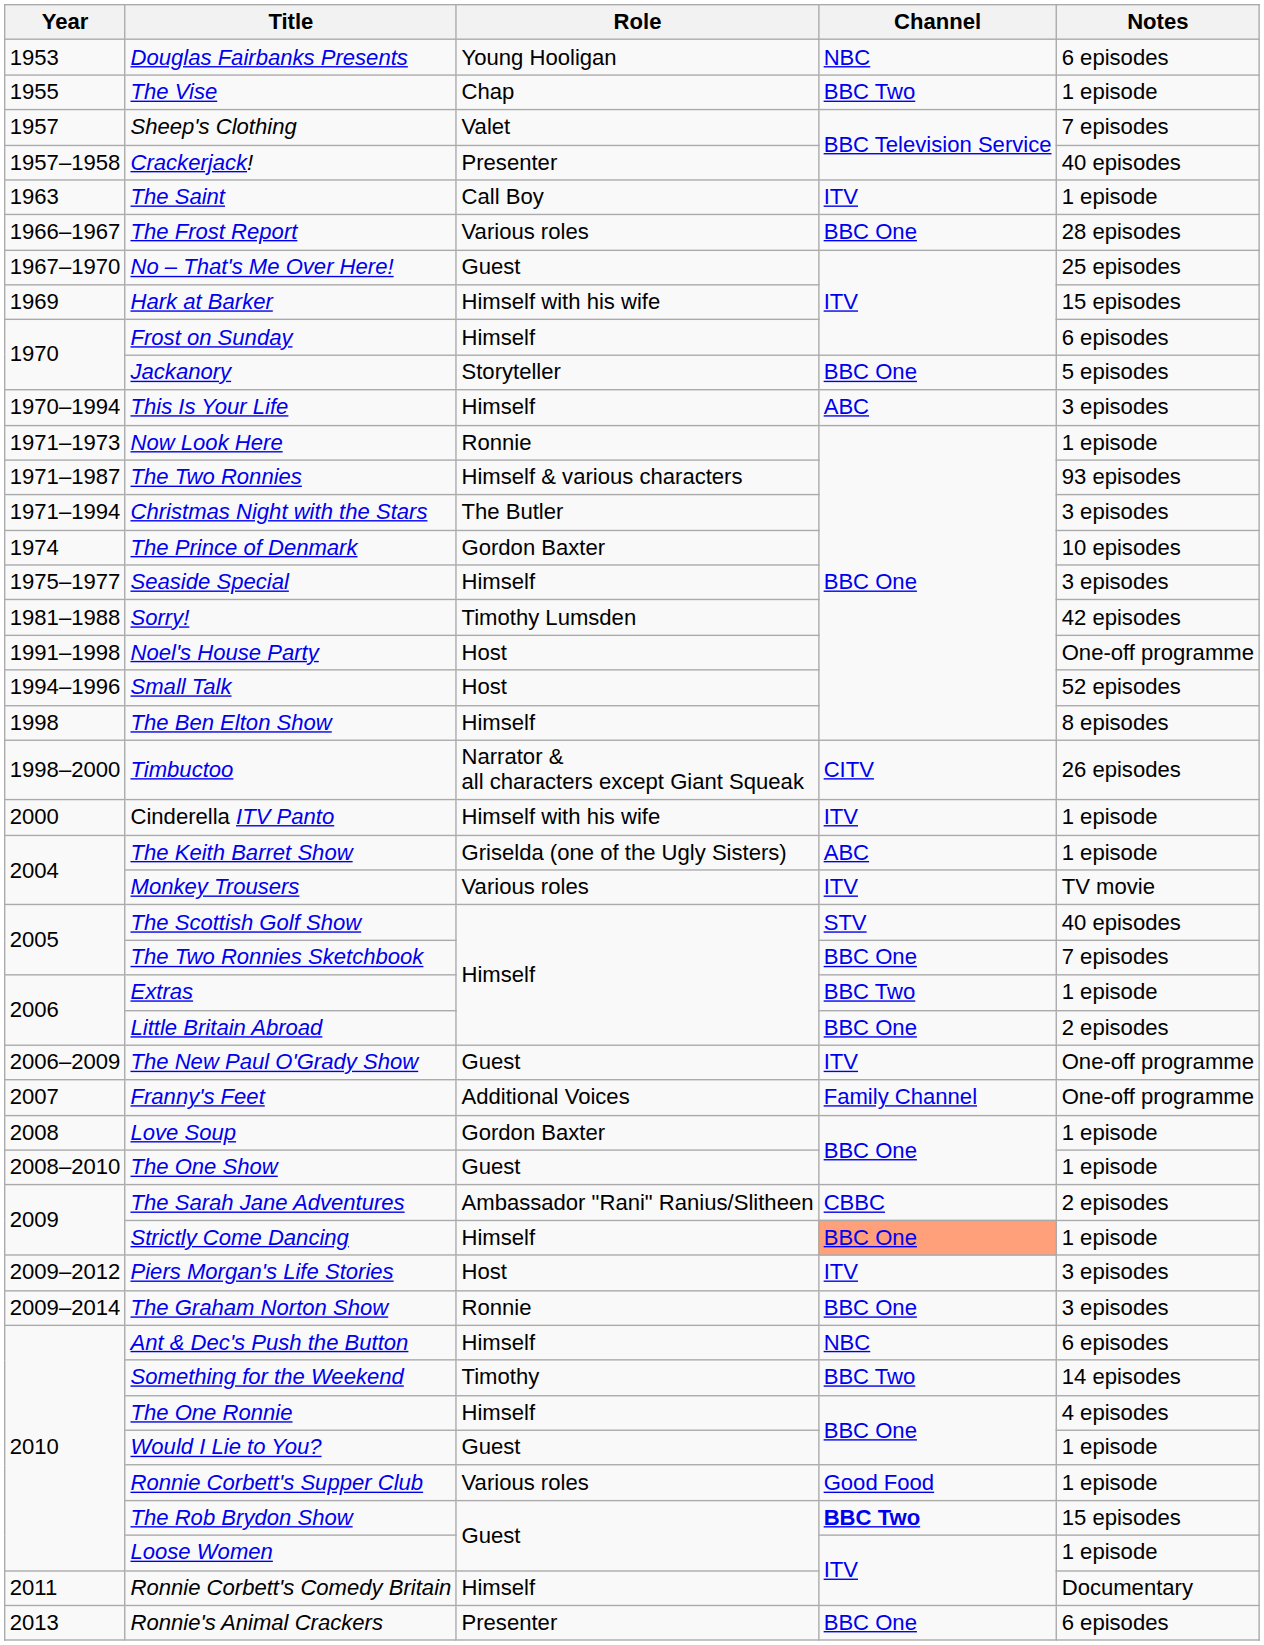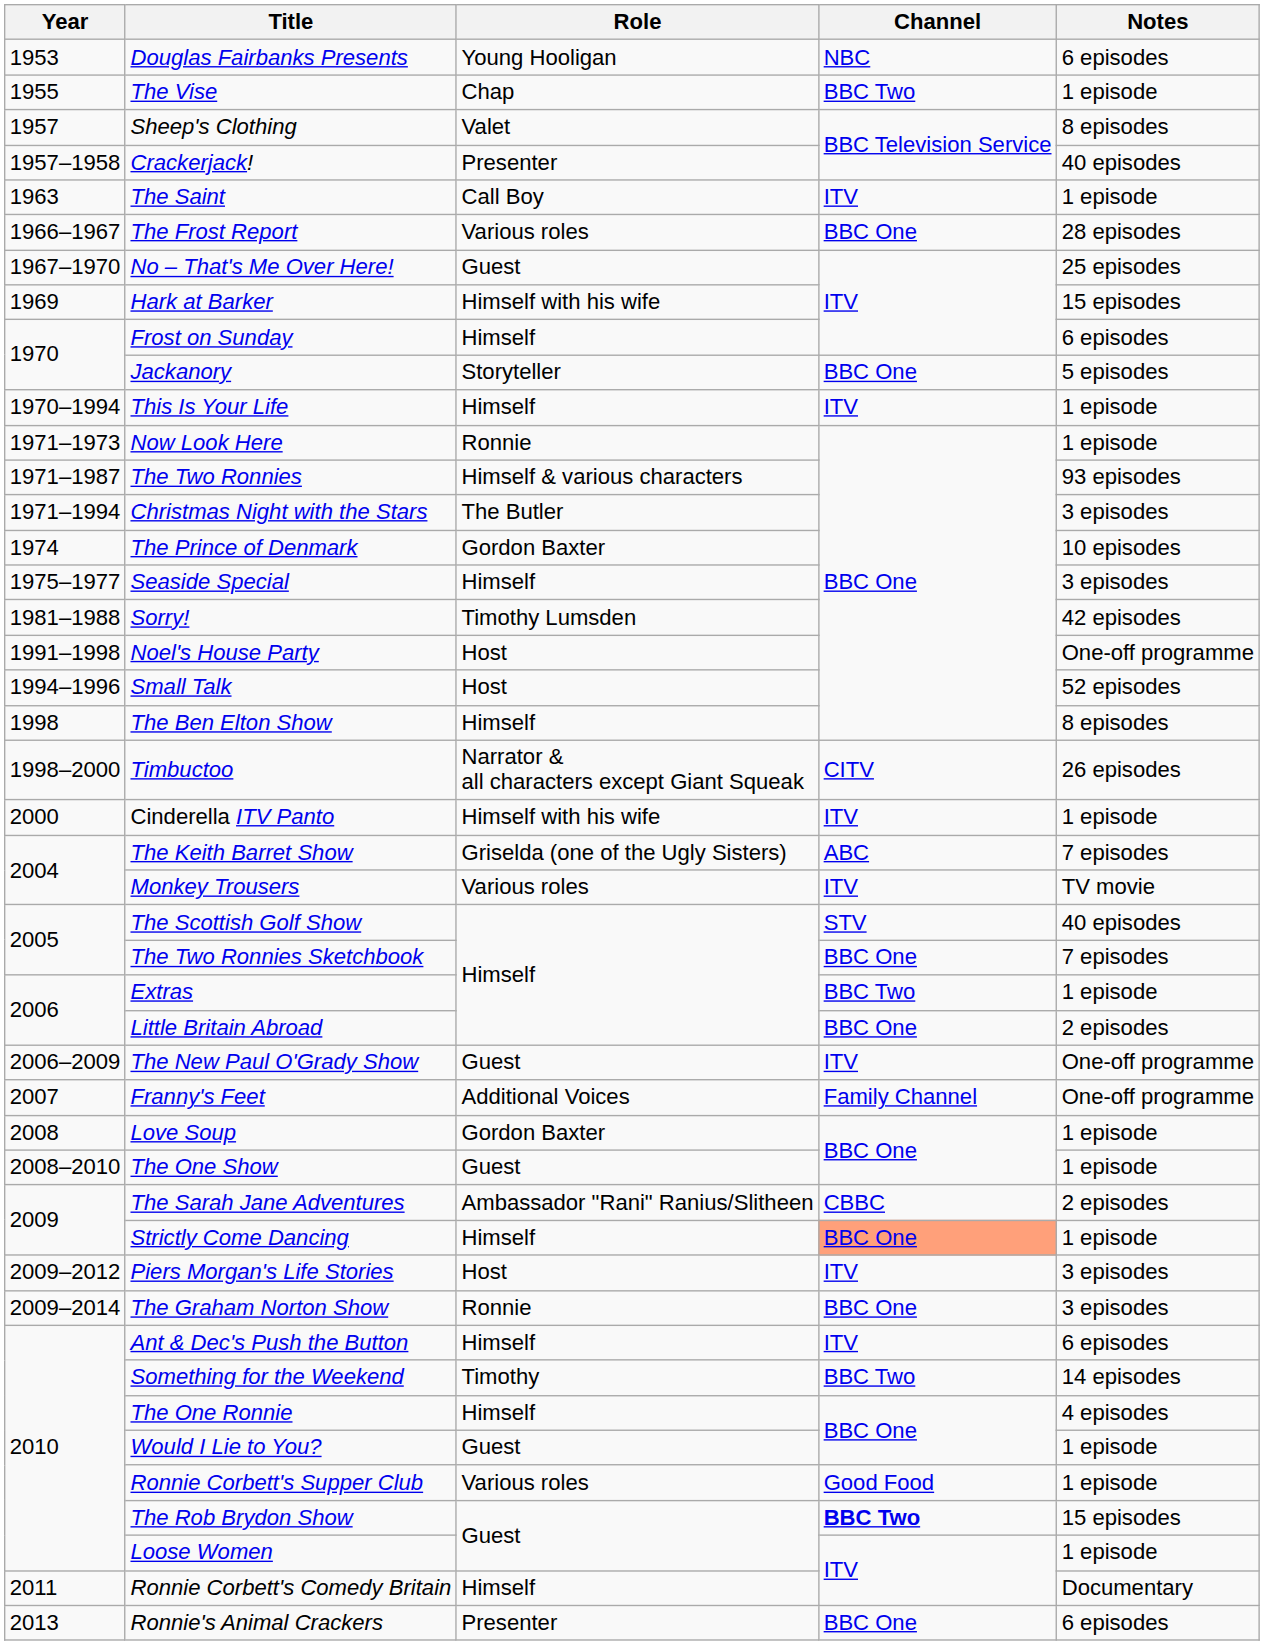Sheep's Clothing | Notes: 7 episodes -> 8 episodes
This Is Your Life | Channel: ABC -> ITV
This Is Your Life | Notes: 3 episodes -> 1 episode
The Keith Barret Show | Notes: 1 episode -> 7 episodes
Ant & Dec's Push the Button | Channel: NBC -> ITV
